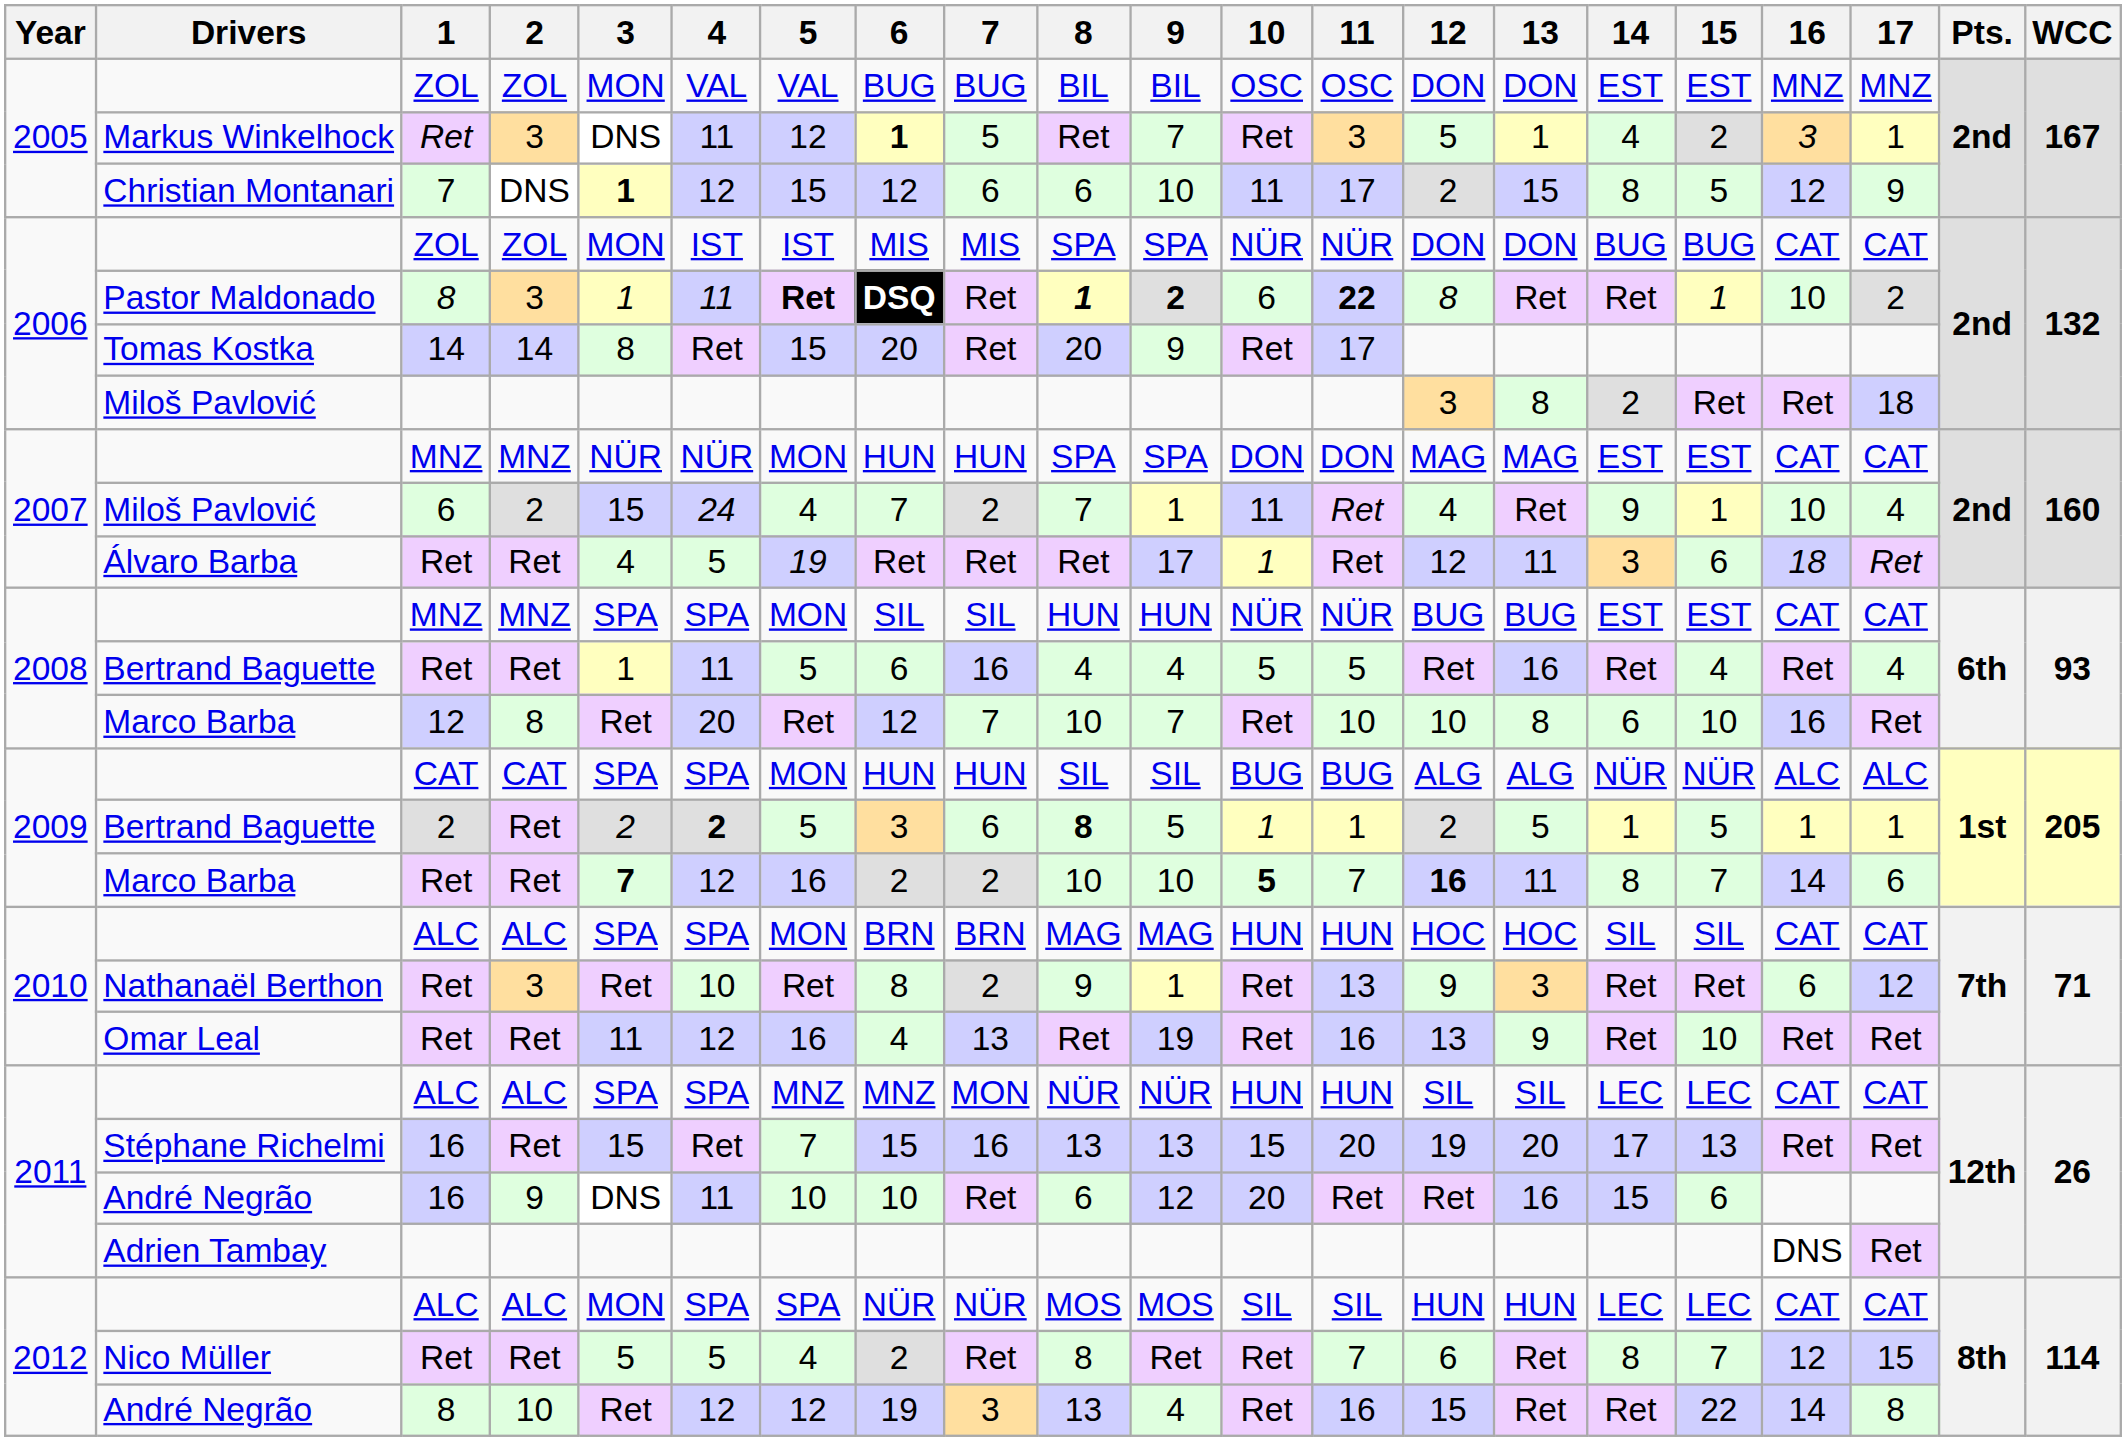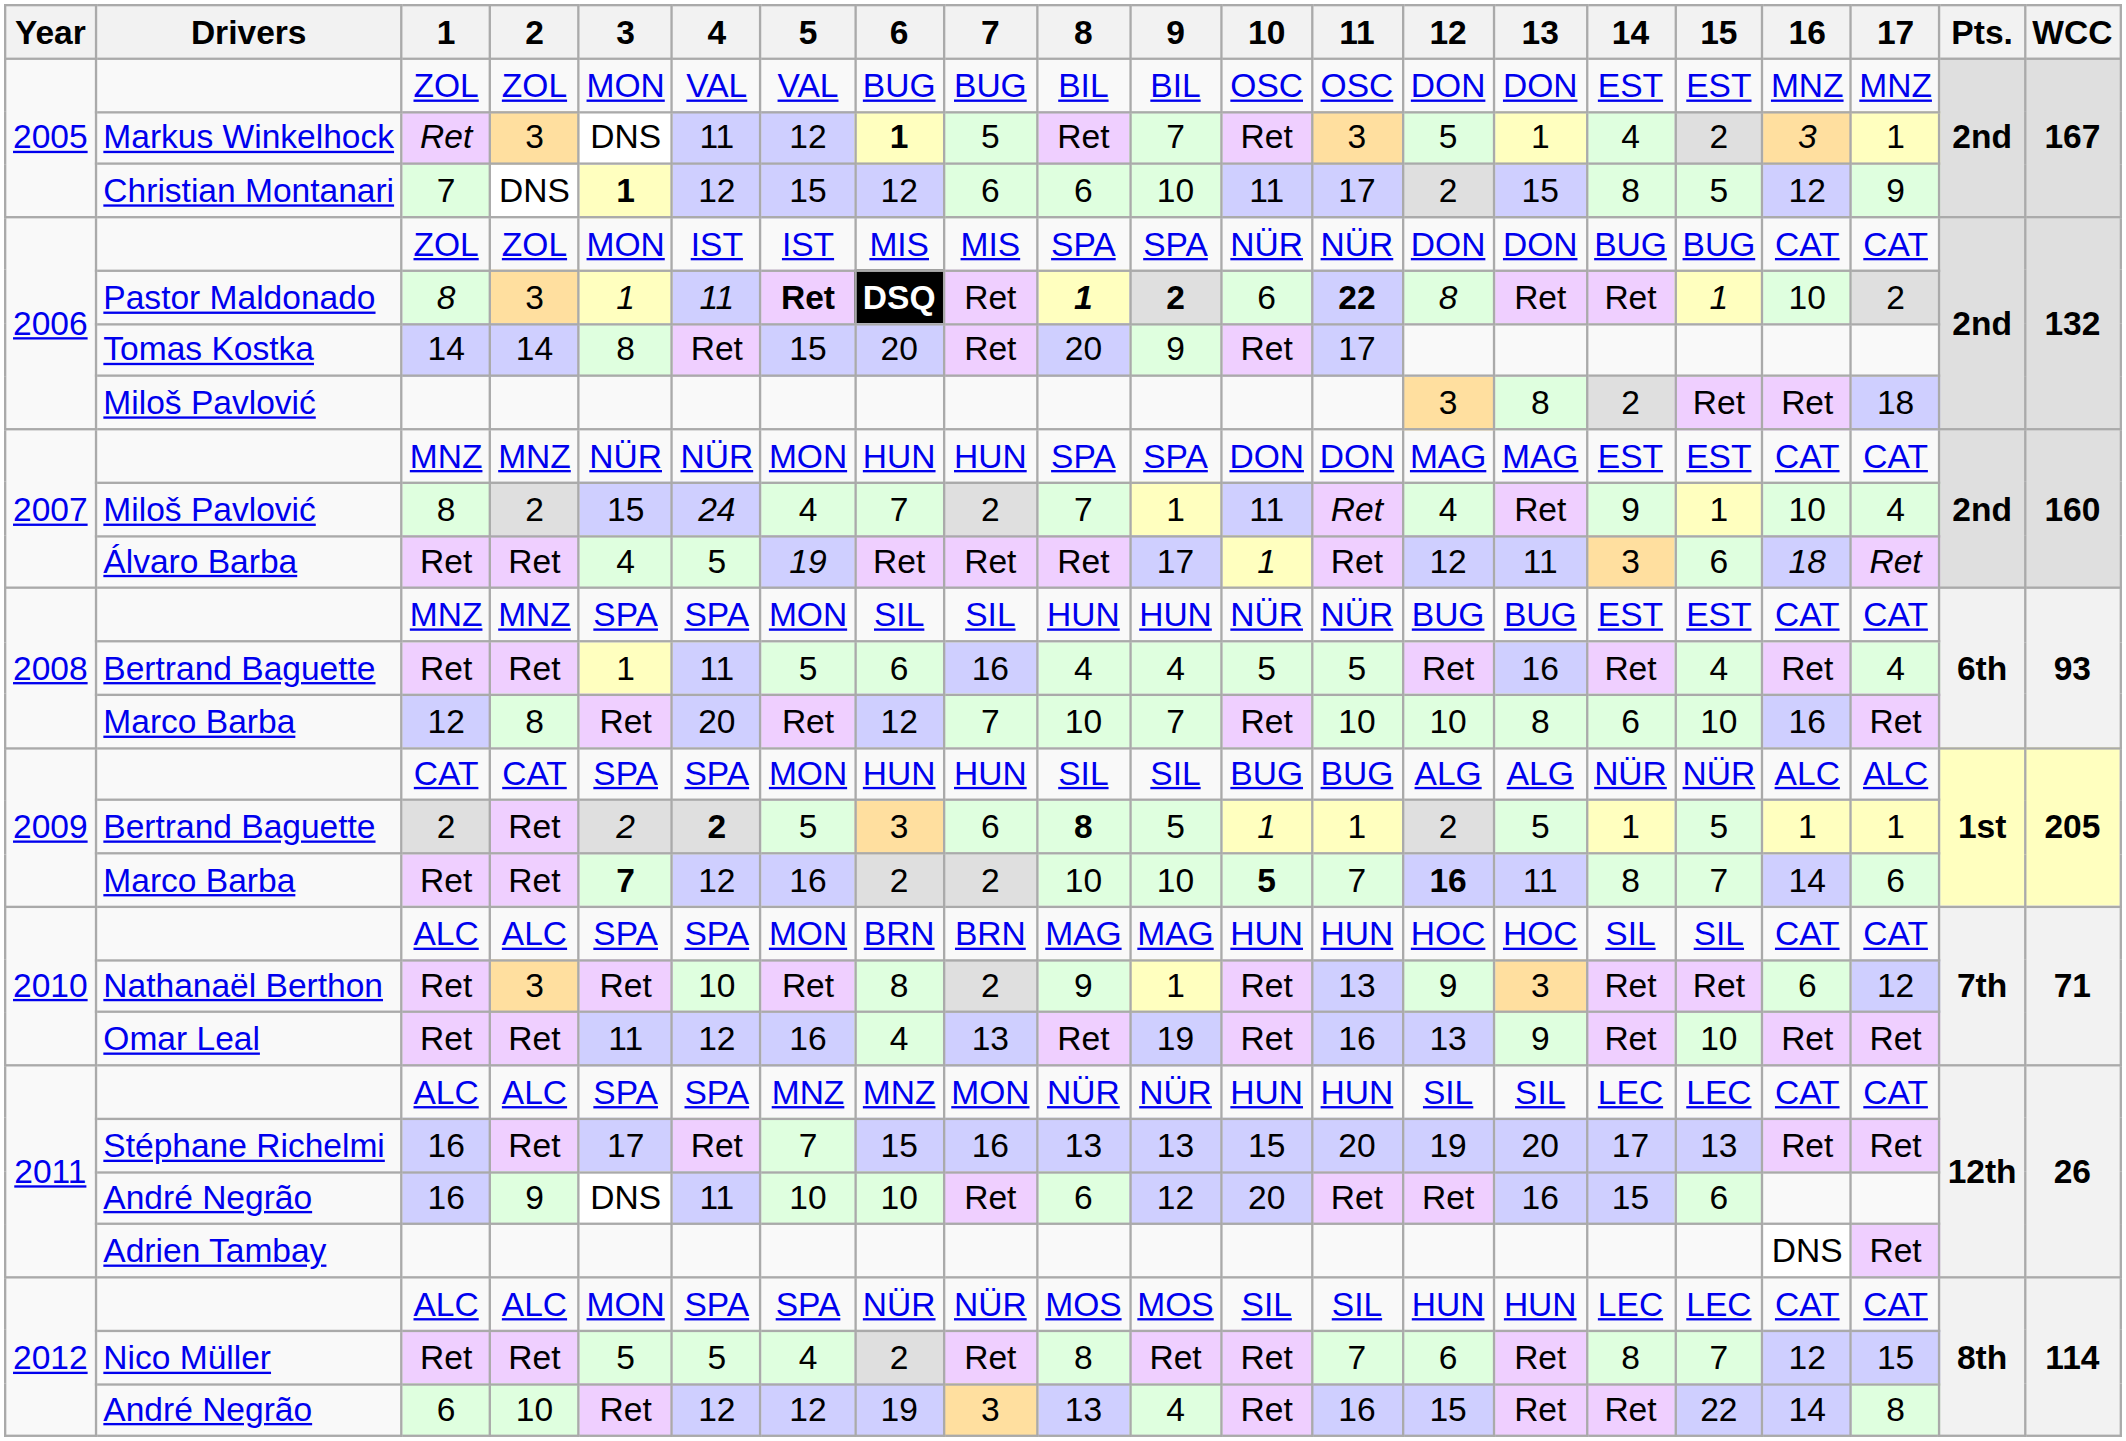2007 / Miloš Pavlović | 1: 6 -> 8
Stéphane Richelmi | 3: 15 -> 17
2012 / André Negrão | 1: 8 -> 6
